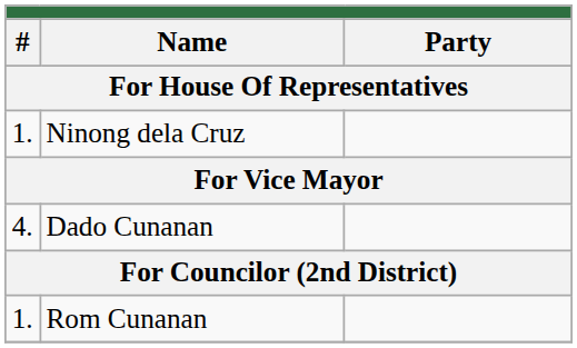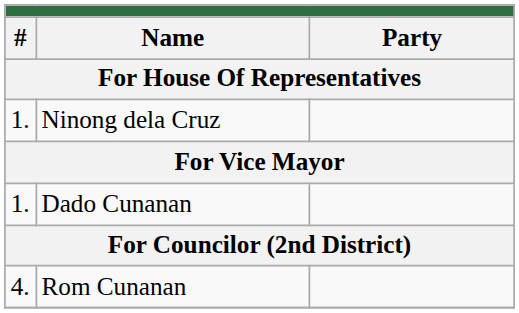Dado Cunanan | column 1: 4. -> 1.
Rom Cunanan | column 1: 1. -> 4.
